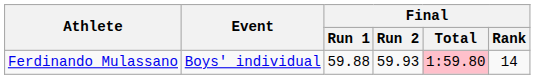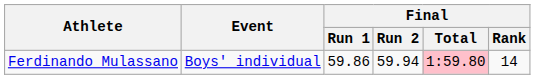Ferdinando Mulassano | Final / Run 1: 59.88 -> 59.86
Ferdinando Mulassano | Final / Run 2: 59.93 -> 59.94
